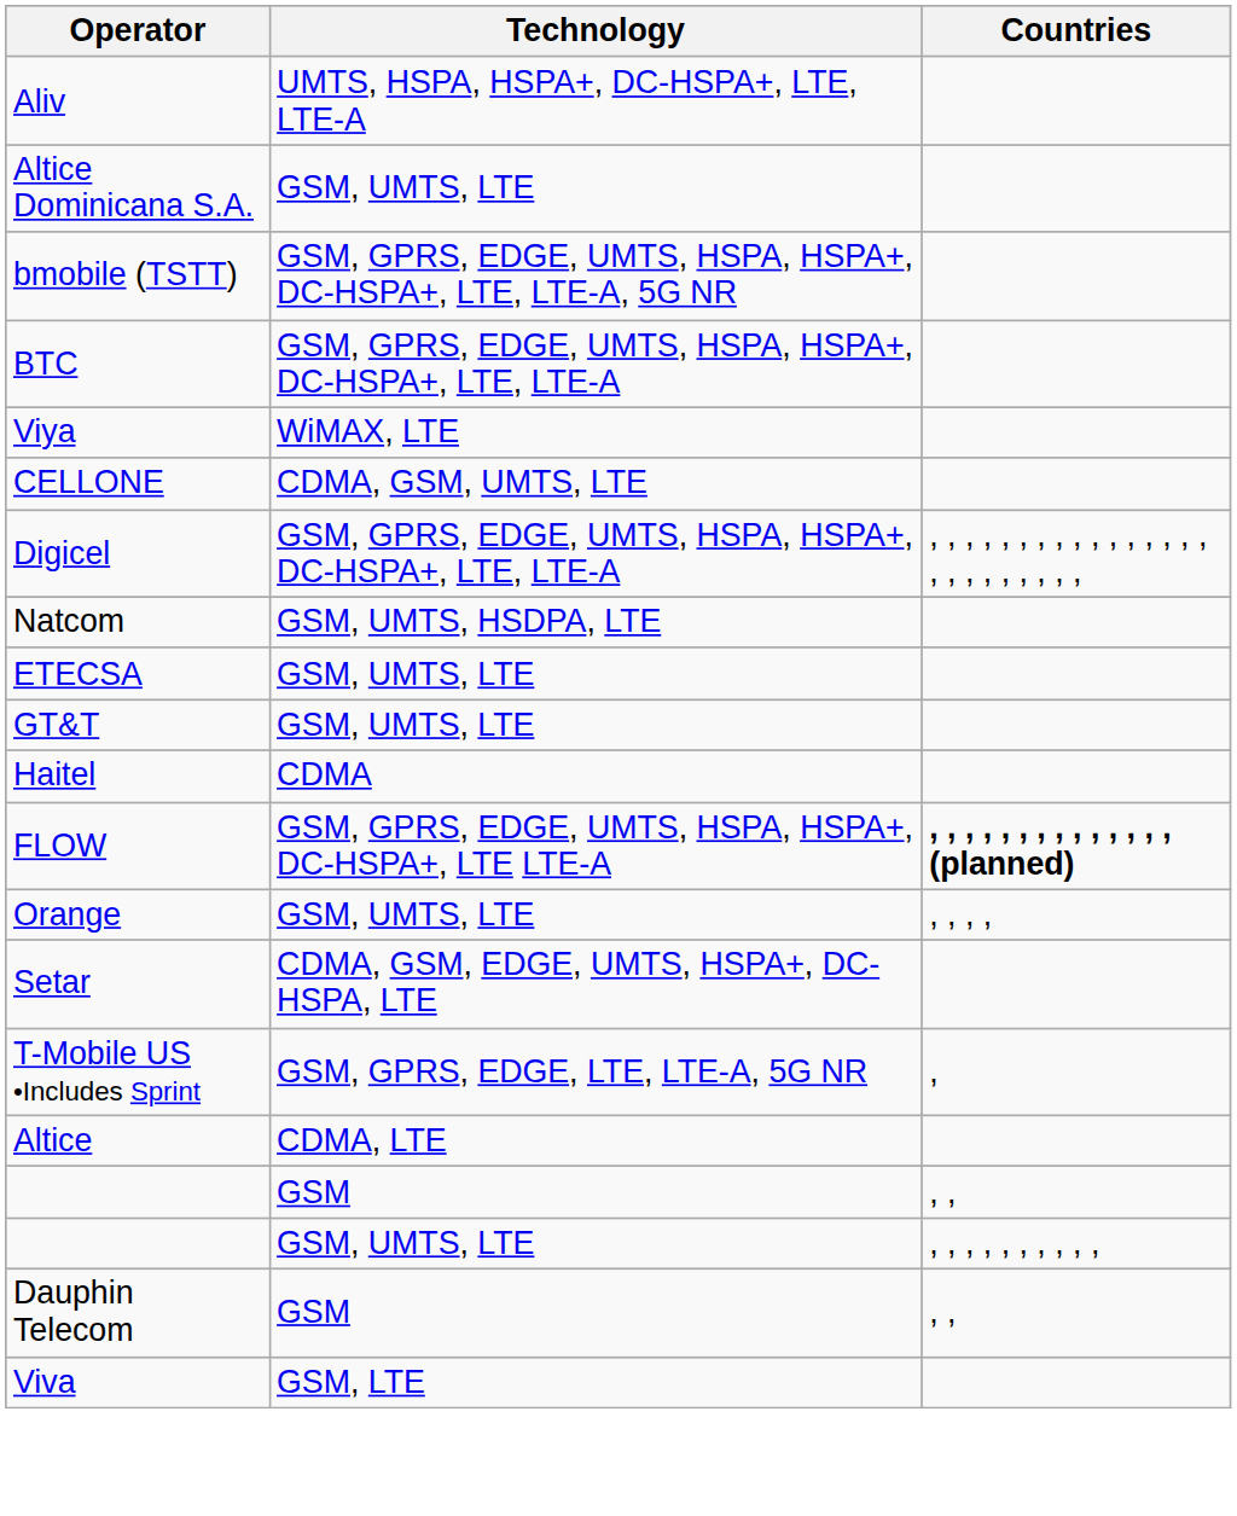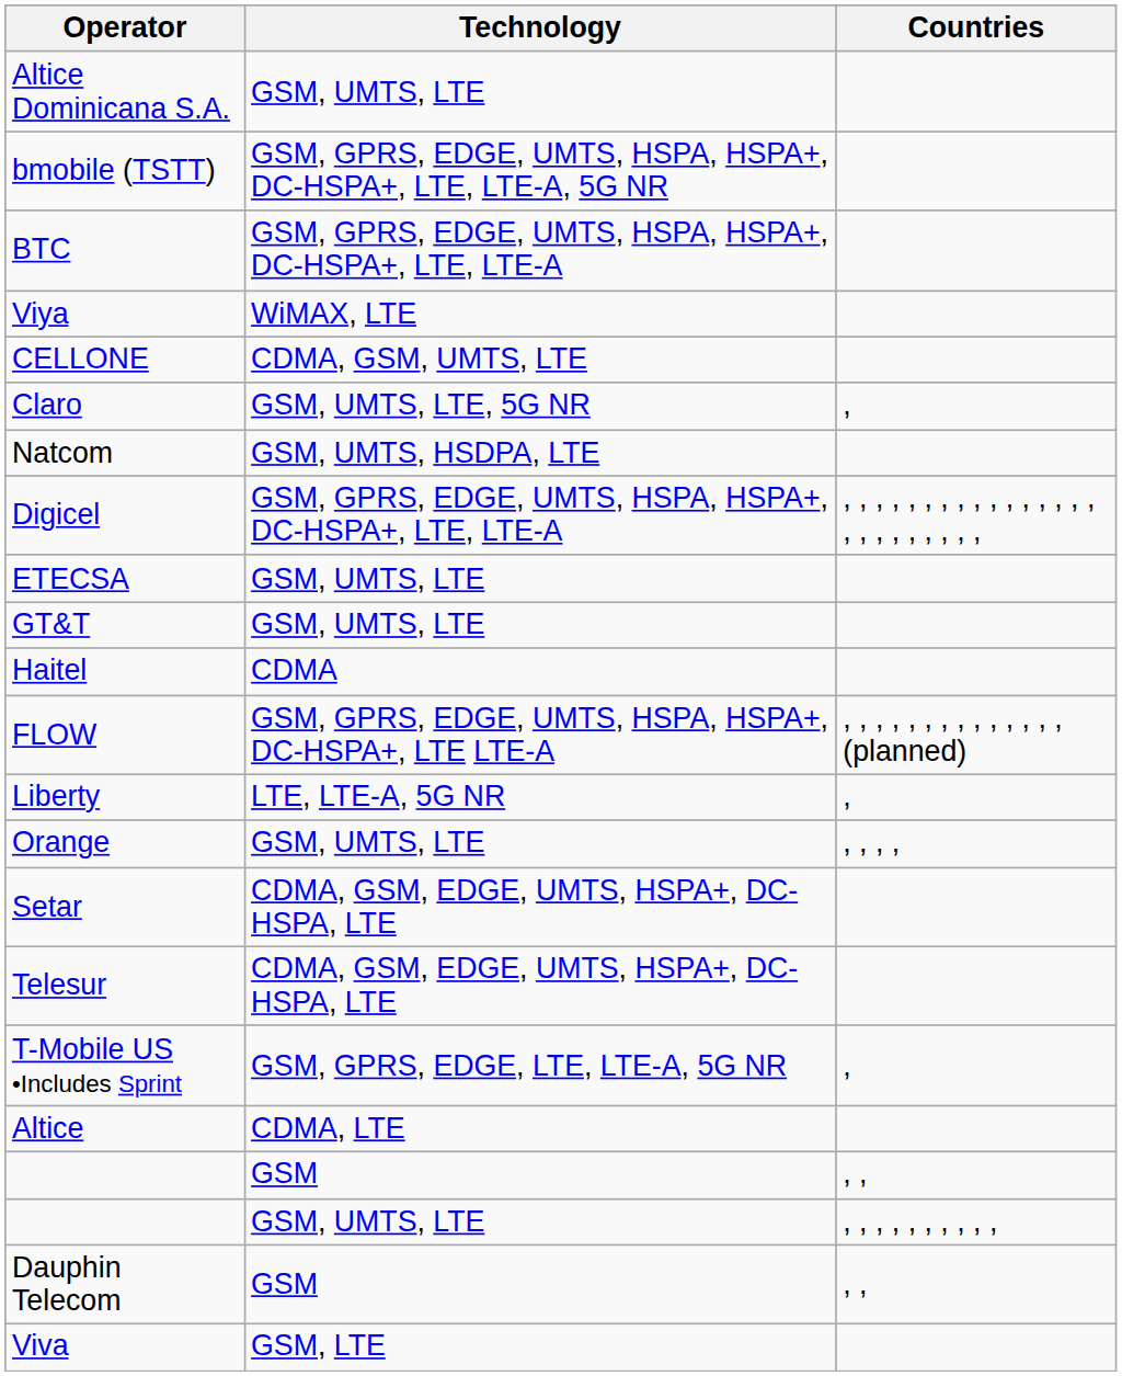- row: Aliv | UMTS, HSPA, HSPA+, DC-HSPA+, LTE, LTE-A
+ row: Claro | GSM, UMTS, LTE, 5G NR | ,
rows swapped: Natcom <-> Digicel
FLOW | Countries: bold -> normal
+ row: Liberty | LTE, LTE-A, 5G NR | ,
+ row: Telesur | CDMA, GSM, EDGE, UMTS, HSPA+, DC-HSPA, LTE
